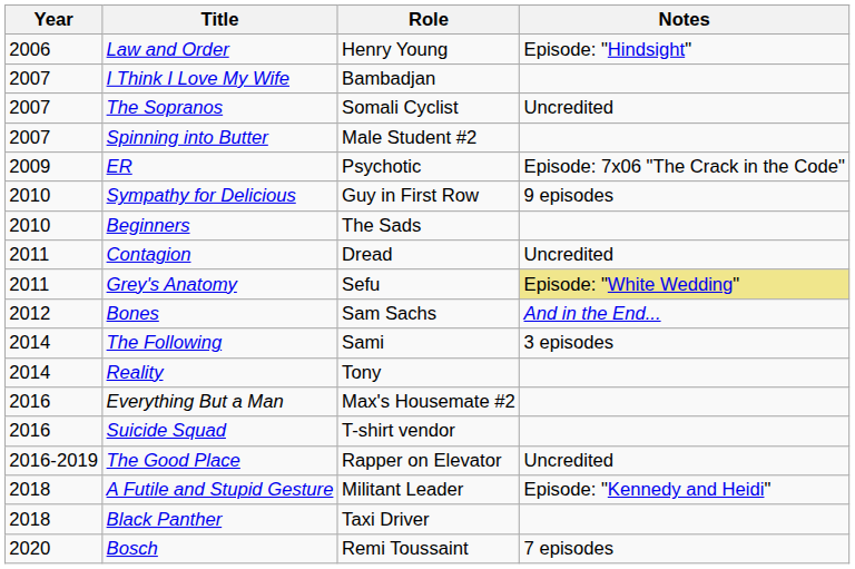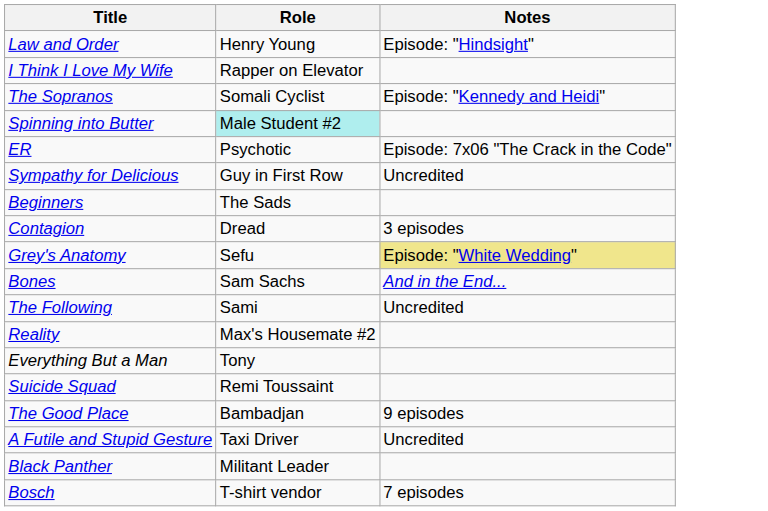- column: Year | 2006 | 2007 | 2007 | 2007 | 2009 | 2010 | 2010 | 2011 | 2011 | 2012 | 2014 | 2014 | 2016 | 2016 | 2016-2019 | 2018 | 2018 | 2020
I Think I Love My Wife | Role: Bambadjan -> Rapper on Elevator
The Sopranos | Notes: Uncredited -> Episode: "Kennedy and Heidi"
Spinning into Butter | Role: no background -> paleturquoise background
Sympathy for Delicious | Notes: 9 episodes -> Uncredited
Contagion | Notes: Uncredited -> 3 episodes
The Following | Notes: 3 episodes -> Uncredited
Reality | Role: Tony -> Max's Housemate #2
Everything But a Man | Role: Max's Housemate #2 -> Tony
Suicide Squad | Role: T-shirt vendor -> Remi Toussaint
The Good Place | Role: Rapper on Elevator -> Bambadjan
The Good Place | Notes: Uncredited -> 9 episodes
A Futile and Stupid Gesture | Role: Militant Leader -> Taxi Driver
A Futile and Stupid Gesture | Notes: Episode: "Kennedy and Heidi" -> Uncredited
Black Panther | Role: Taxi Driver -> Militant Leader
Bosch | Role: Remi Toussaint -> T-shirt vendor
